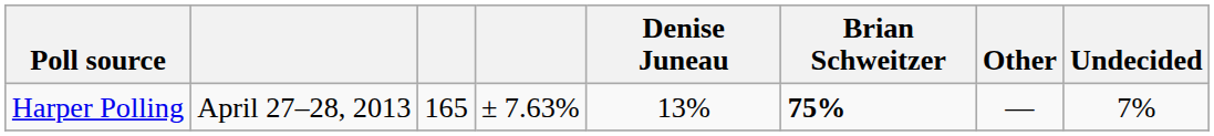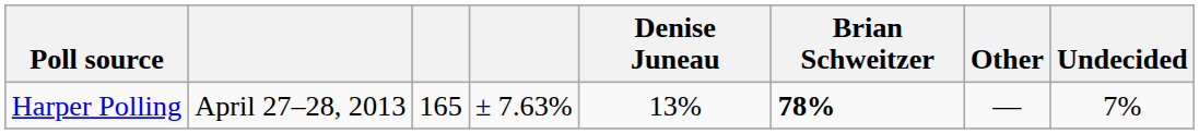Harper Polling | Brian Schweitzer: 75% -> 78%
